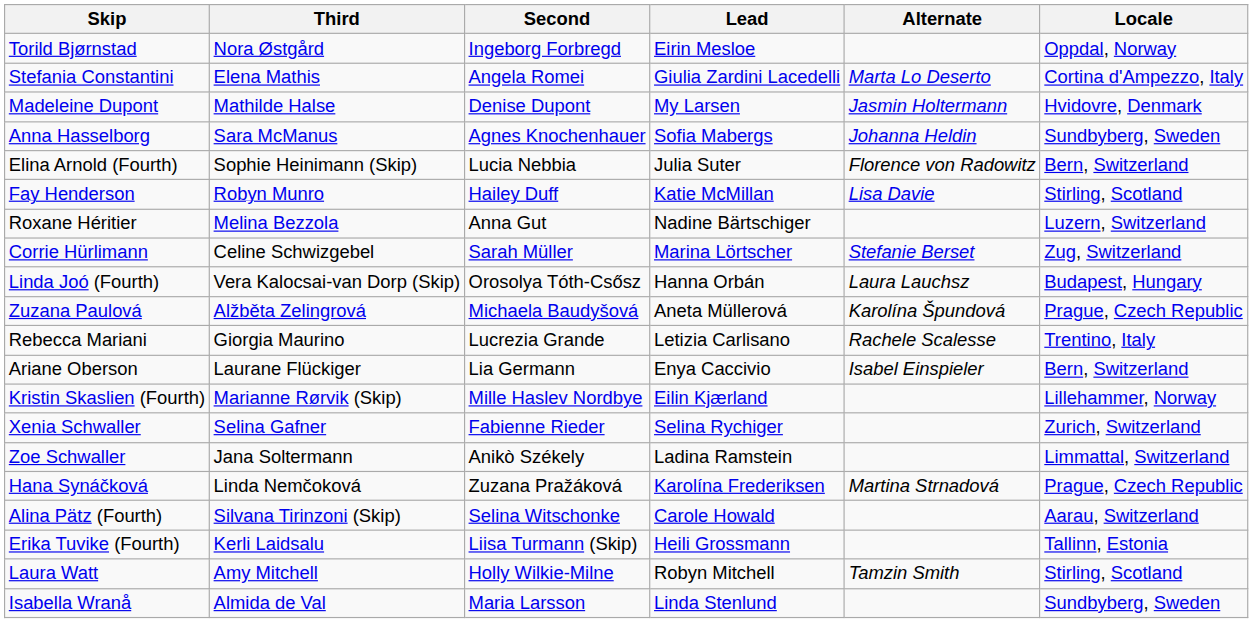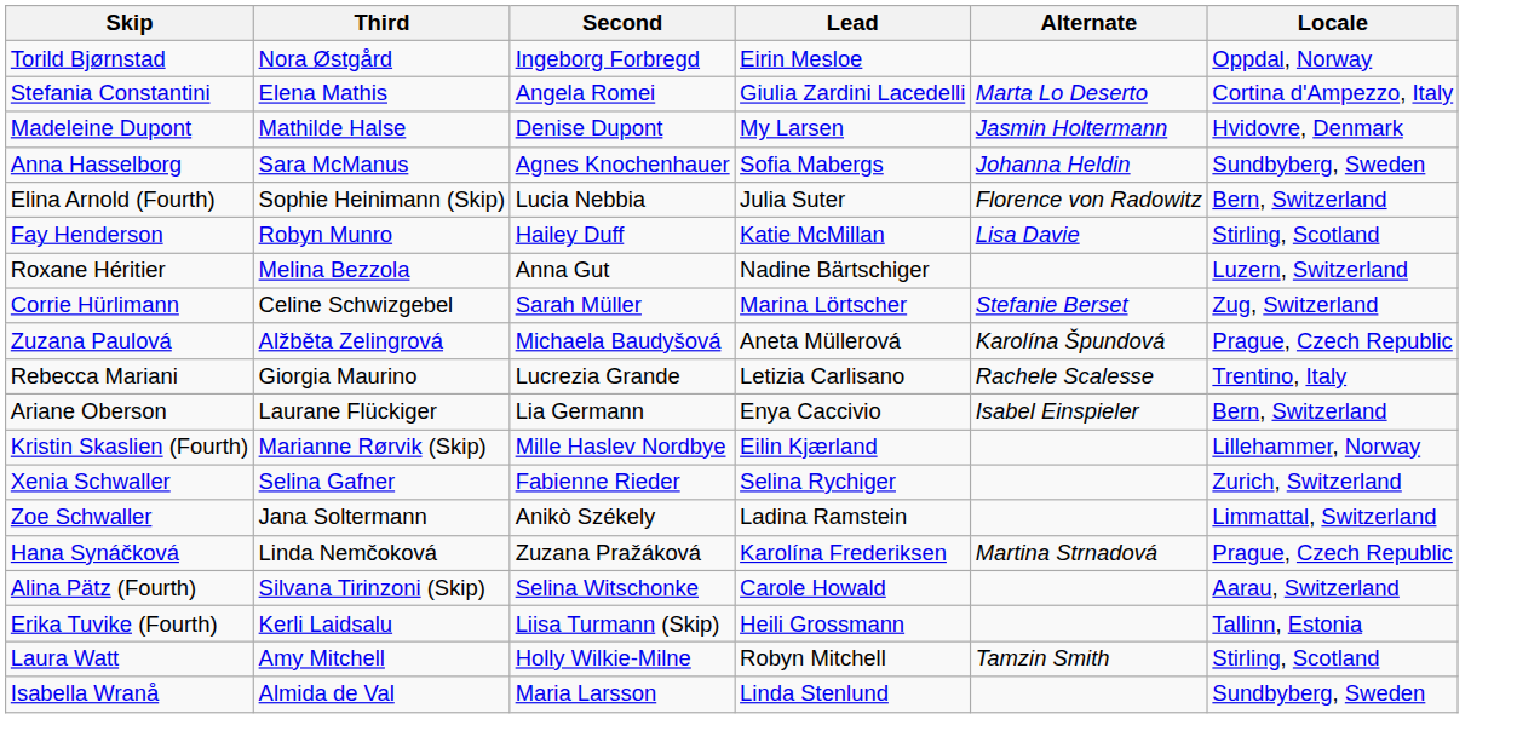- row: Linda Joó (Fourth) | Vera Kalocsai-van Dorp (Skip) | Orosolya Tóth-Csősz | Hanna Orbán | Laura Lauchsz | Budapest, Hungary
